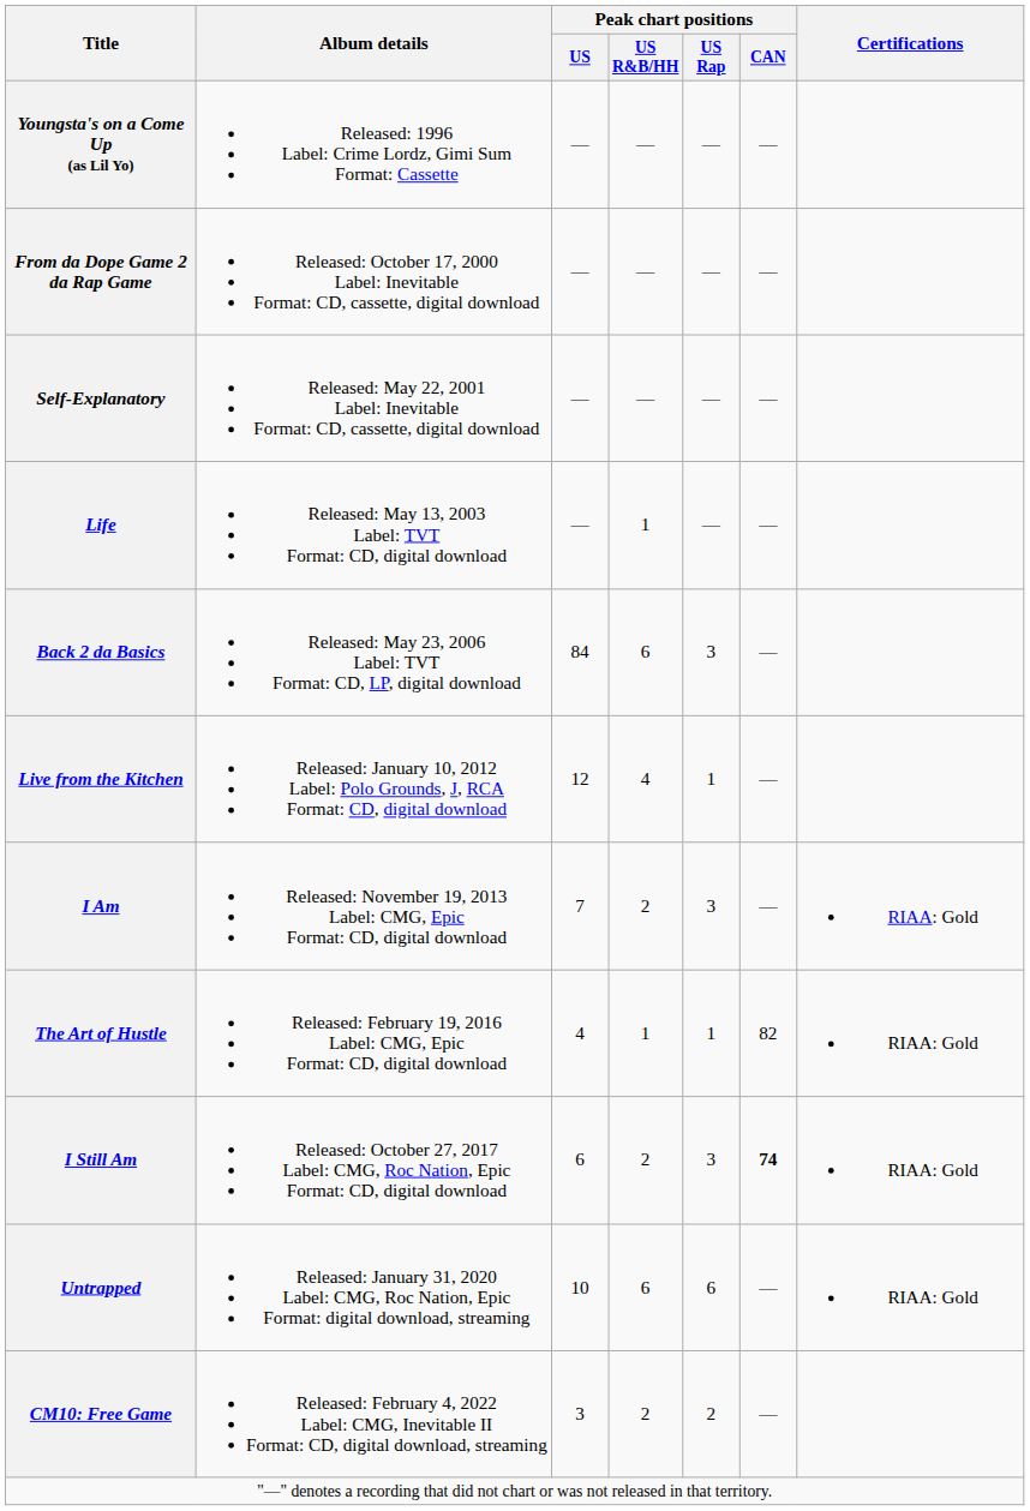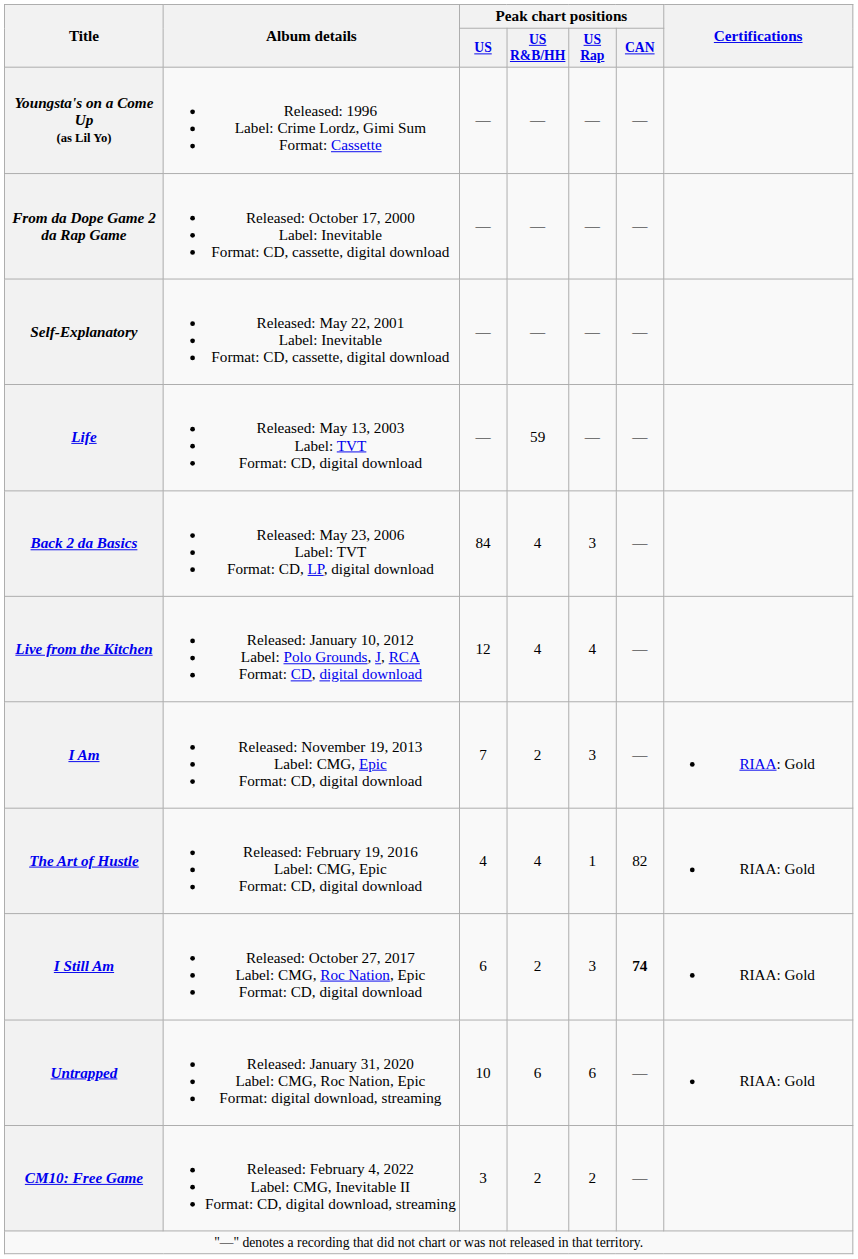Life | Peak chart positions / US R&B/HH: 1 -> 59
Back 2 da Basics | Peak chart positions / US R&B/HH: 6 -> 4
Live from the Kitchen | Peak chart positions / US Rap: 1 -> 4
The Art of Hustle | Peak chart positions / US R&B/HH: 1 -> 4
